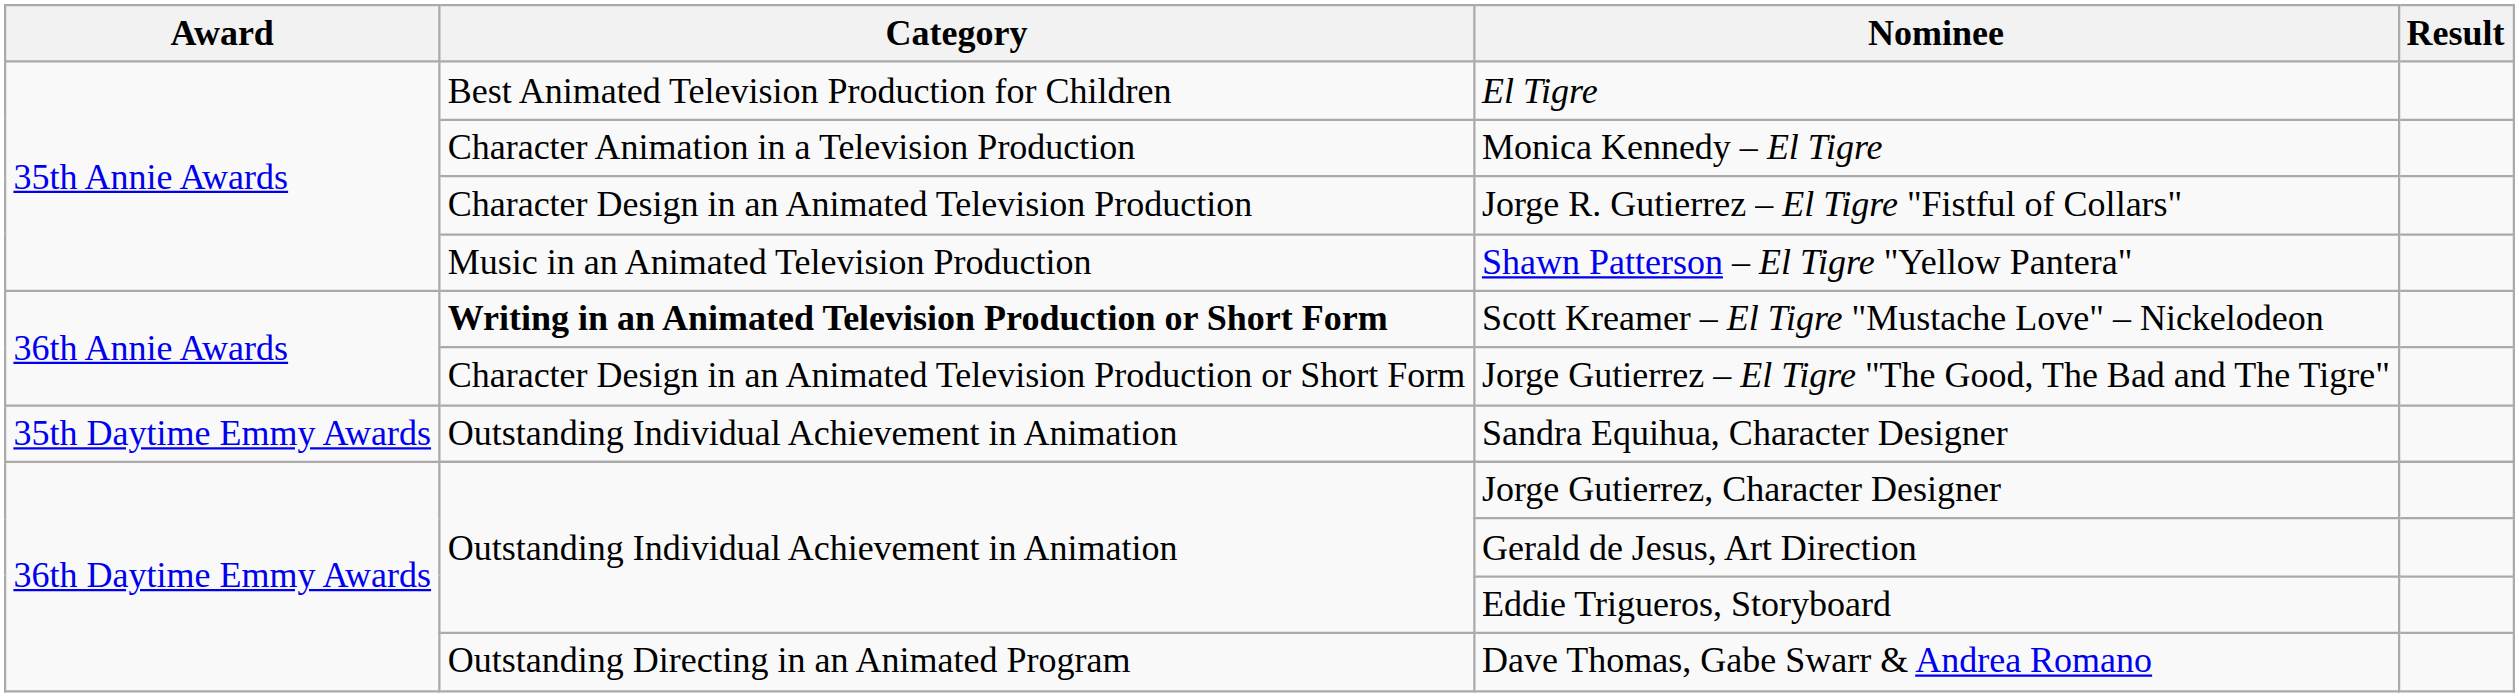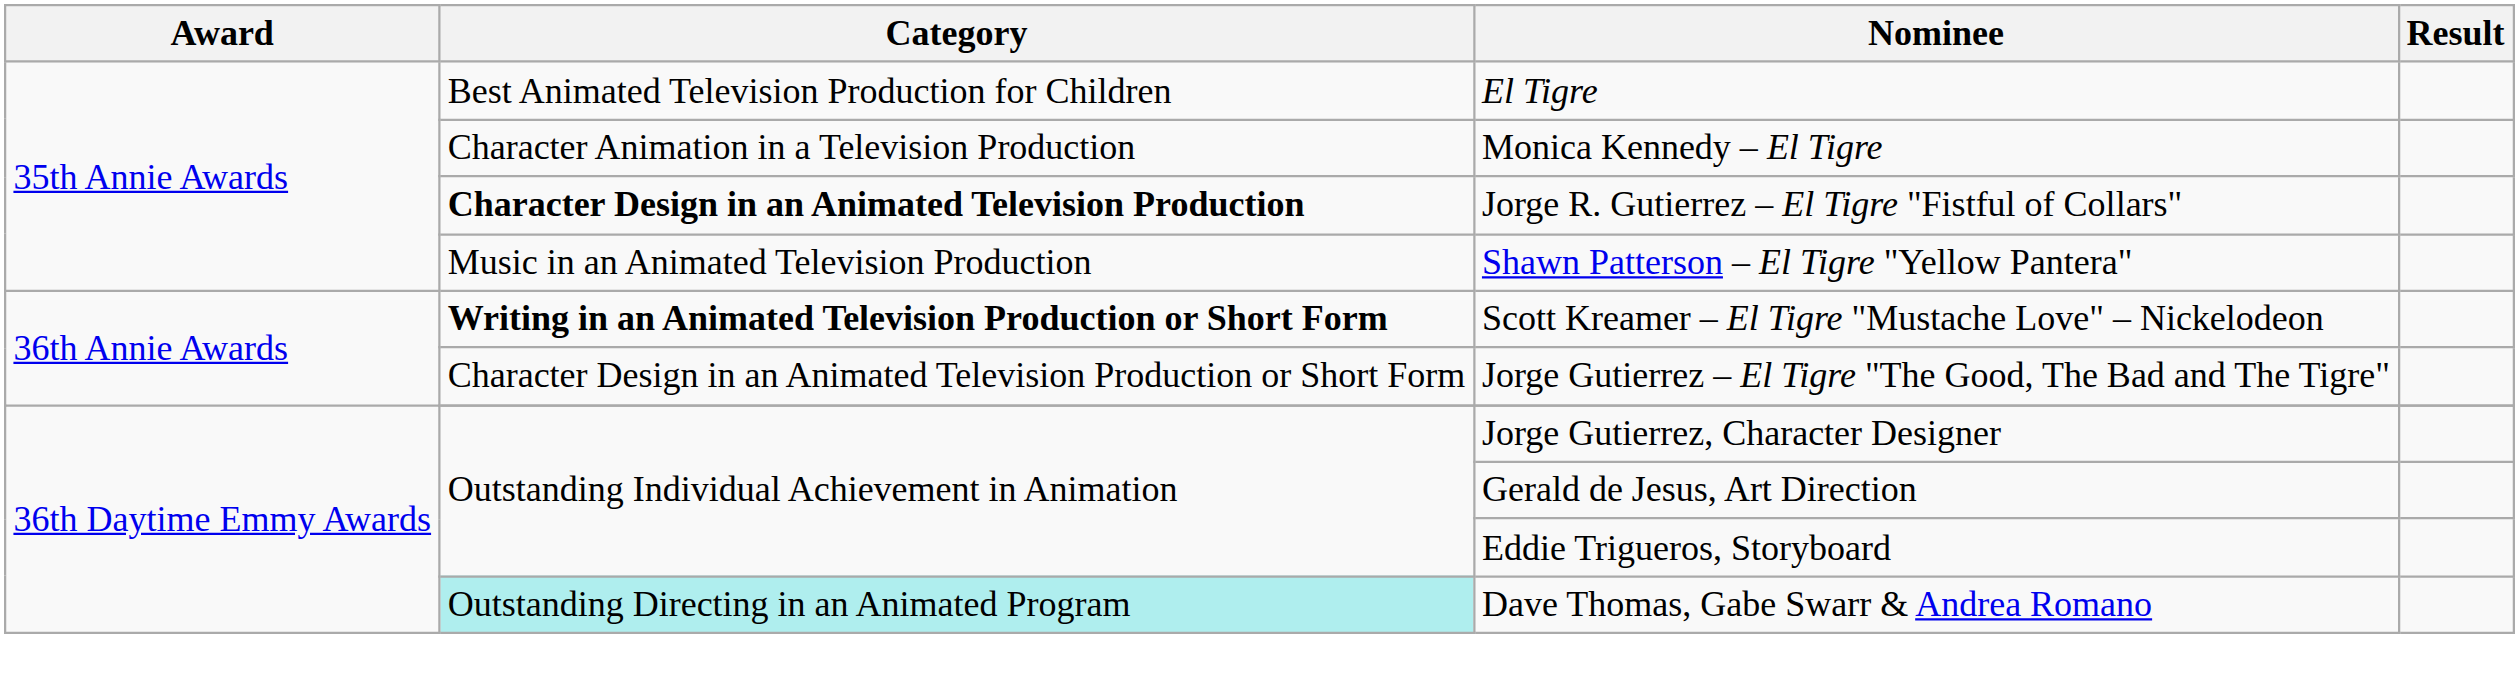Jorge R. Gutierrez – El Tigre "Fistful of Collars" | Category: normal -> bold
- row: 35th Daytime Emmy Awards | Outstanding Individual Achievement in Animation | Sandra Equihua, Character Designer
Dave Thomas, Gabe Swarr & Andrea Romano | Category: no background -> paleturquoise background
